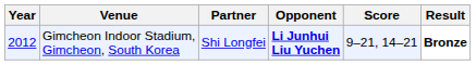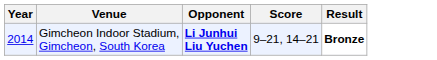- column: Partner | Shi Longfei
Gimcheon Indoor Stadium, Gimcheon, South Korea | Year: 2012 -> 2014
